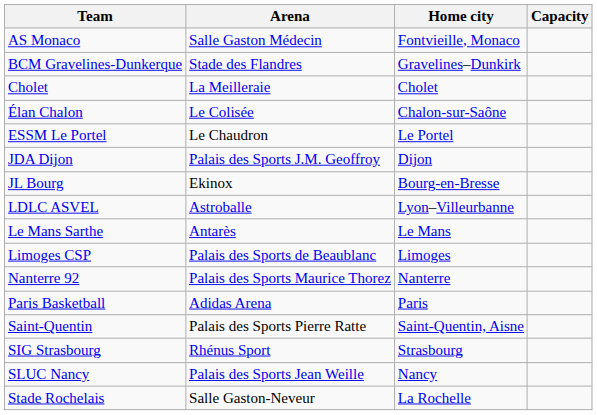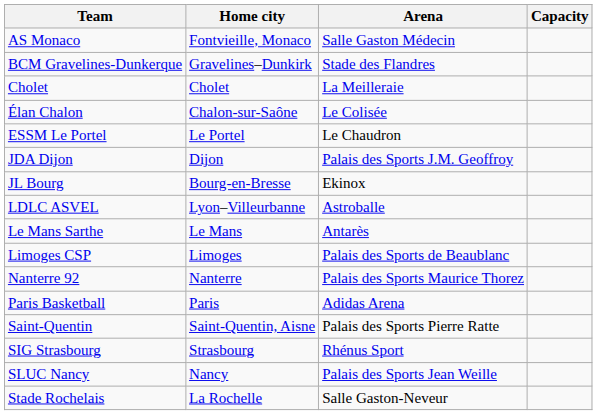columns swapped: Home city <-> Arena
